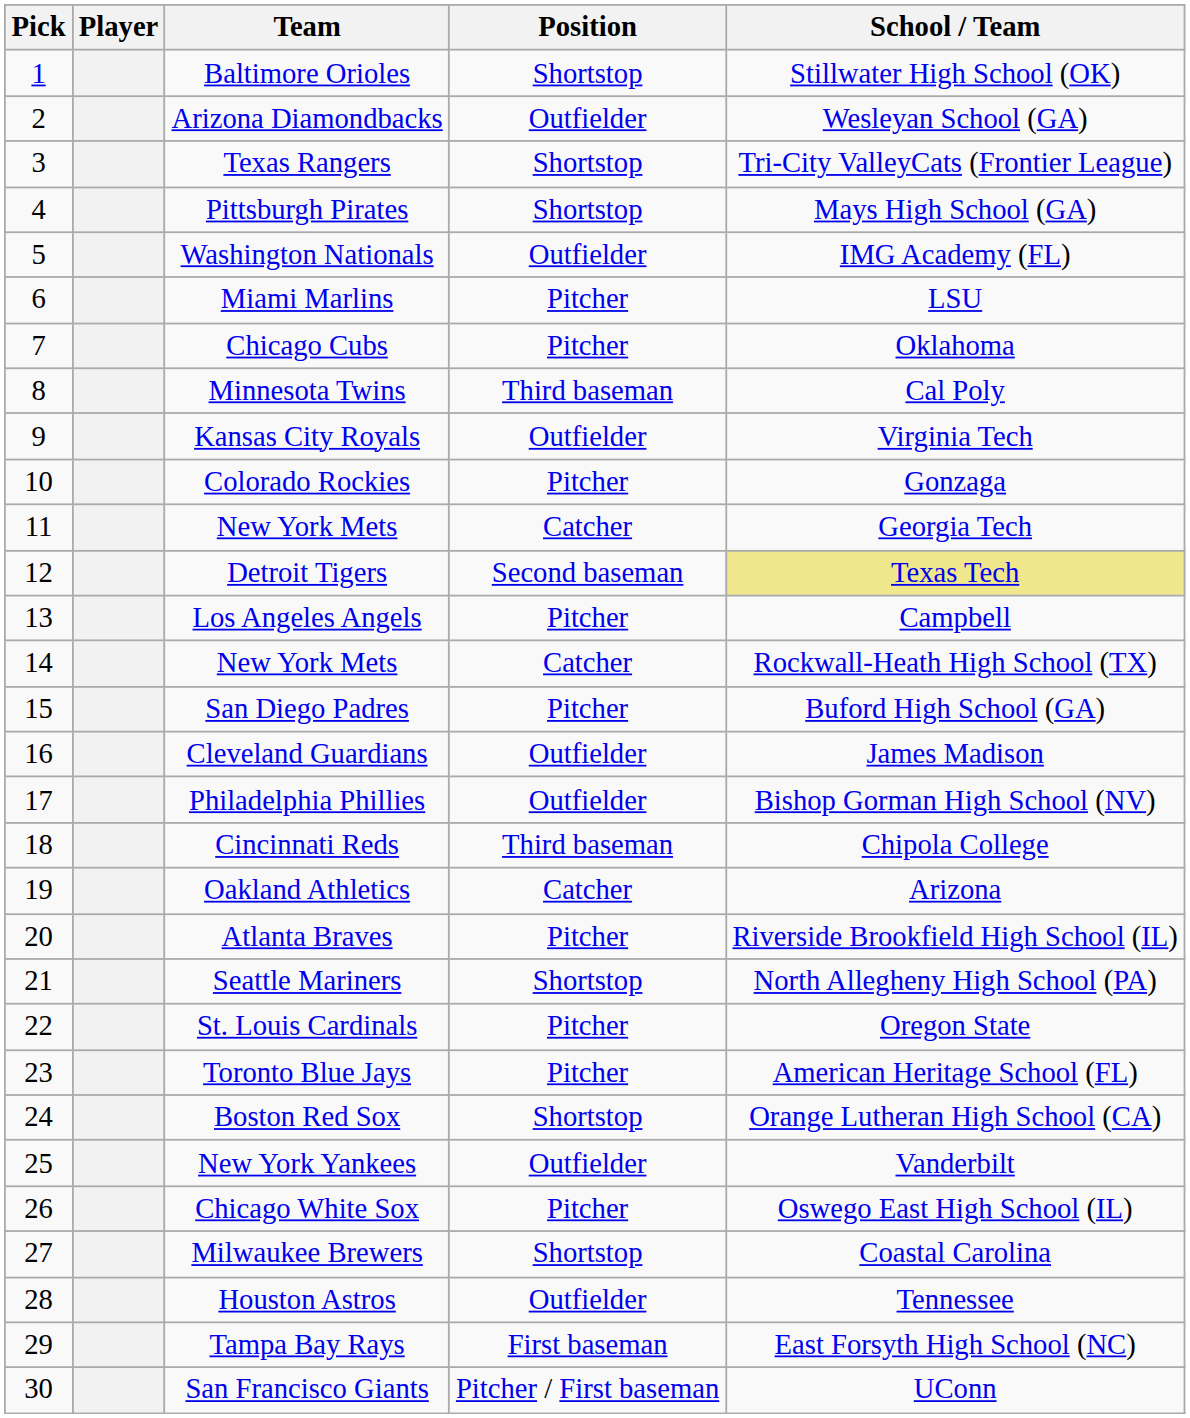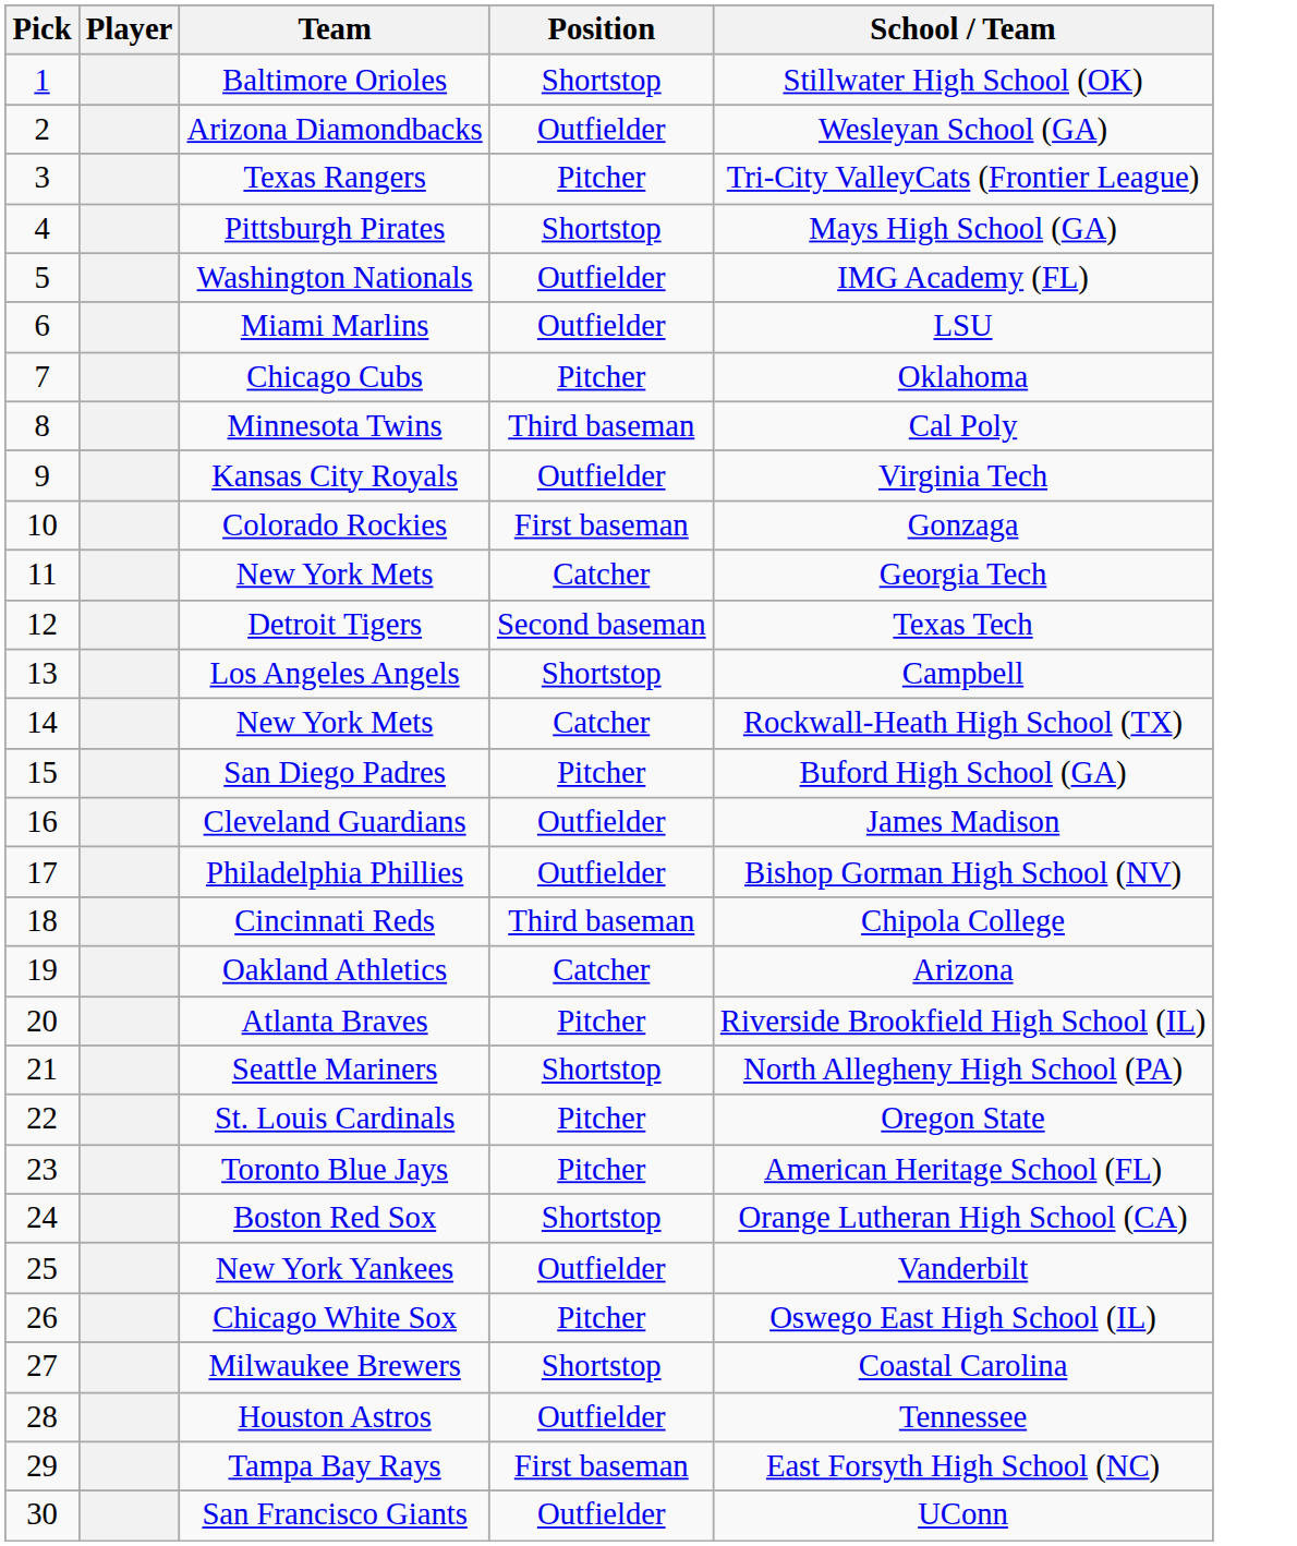Texas Rangers | Position: Shortstop -> Pitcher
Miami Marlins | Position: Pitcher -> Outfielder
Colorado Rockies | Position: Pitcher -> First baseman
Detroit Tigers | School / Team: khaki background -> no background
Los Angeles Angels | Position: Pitcher -> Shortstop
San Francisco Giants | Position: Pitcher / First baseman -> Outfielder
